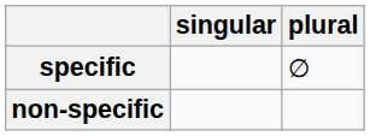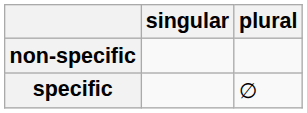rows swapped: specific <-> non-specific
